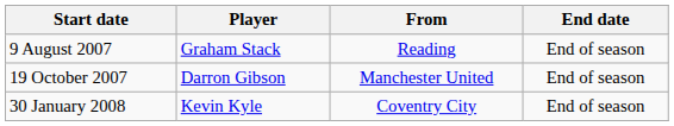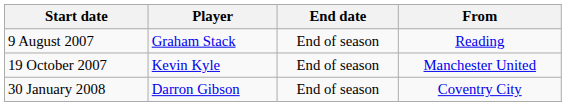columns swapped: From <-> End date
19 October 2007 | Player: Darron Gibson -> Kevin Kyle
30 January 2008 | Player: Kevin Kyle -> Darron Gibson
